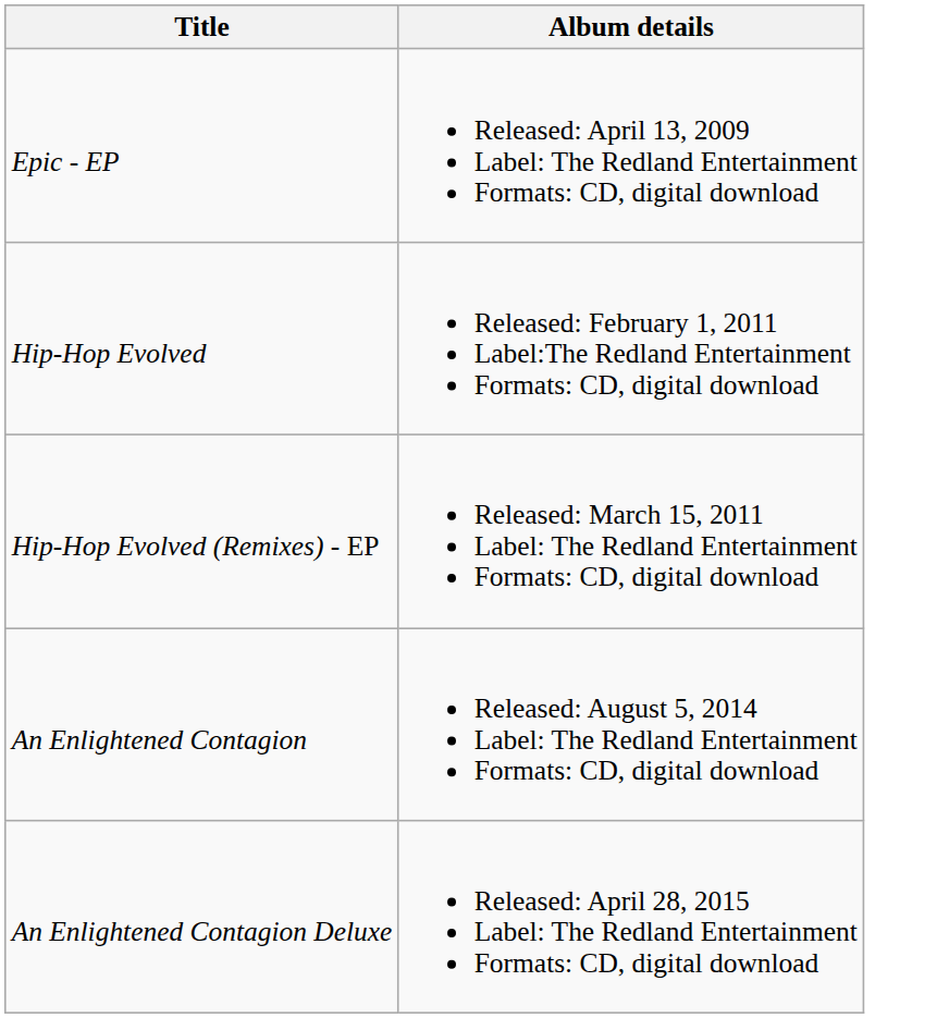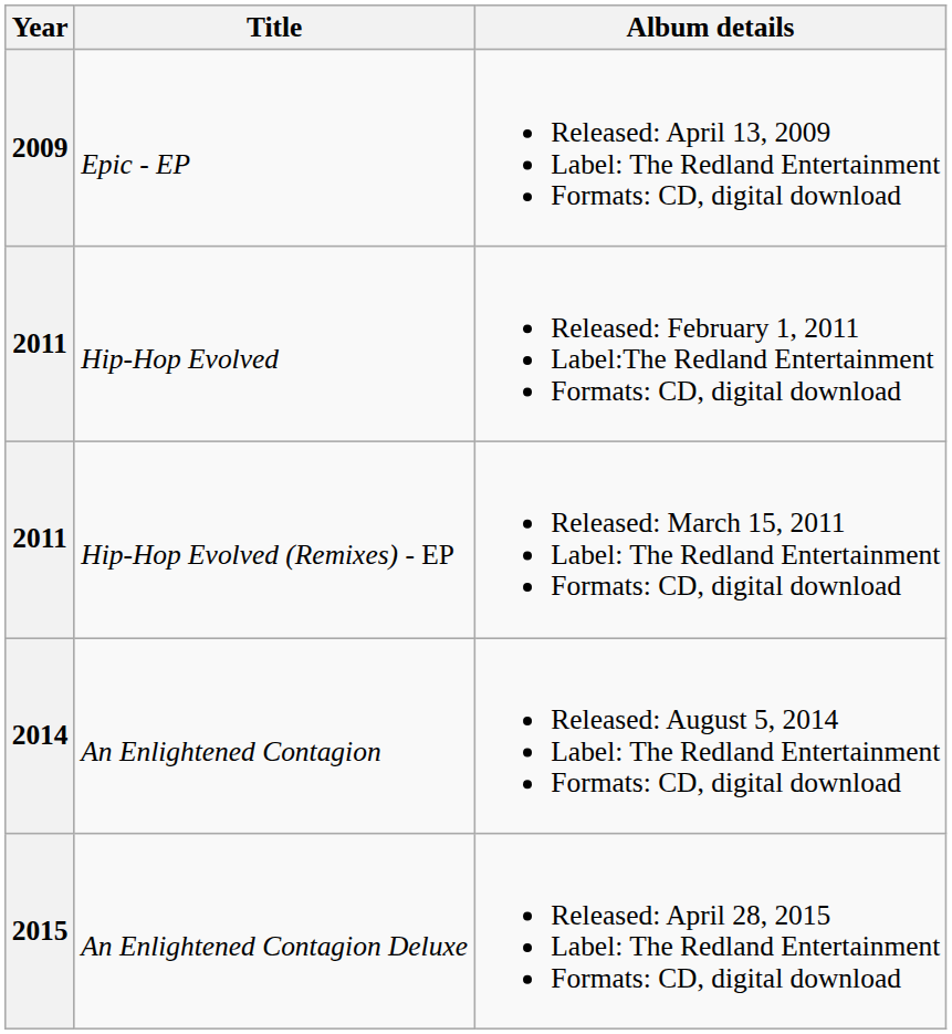+ column: Year | 2009 | 2011 | 2011 | 2014 | 2015
